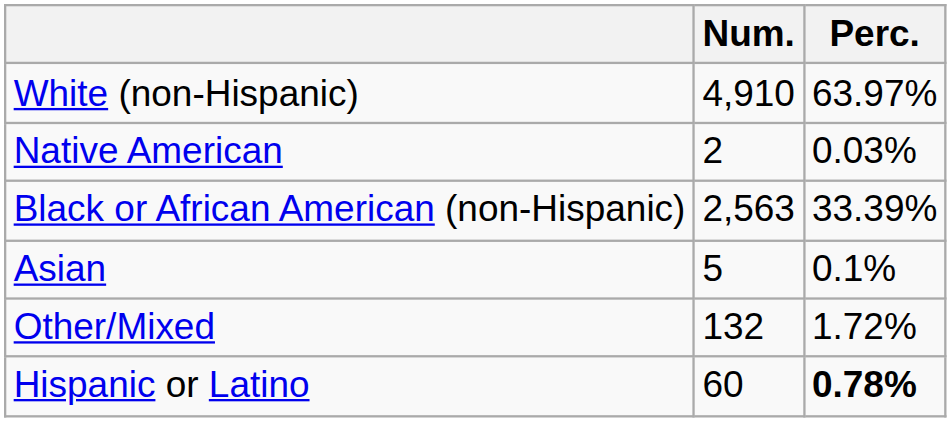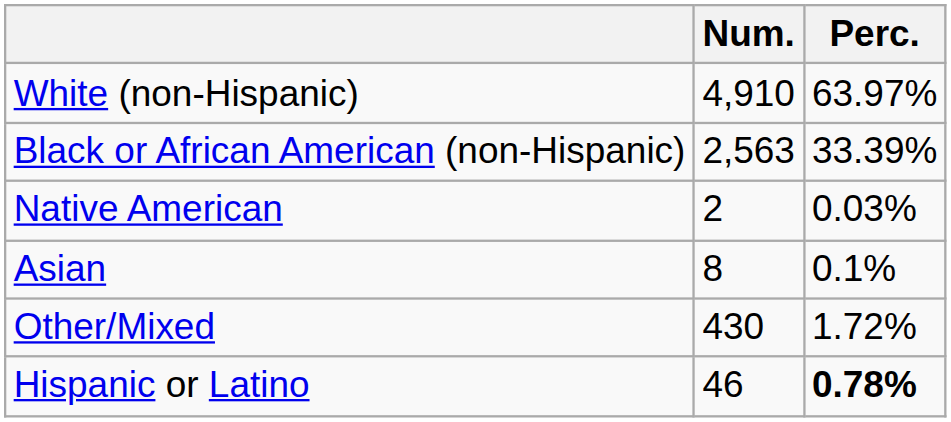rows swapped: Black or African American (non-Hispanic) <-> Native American
Asian | Num.: 5 -> 8
Other/Mixed | Num.: 132 -> 430
Hispanic or Latino | Num.: 60 -> 46
